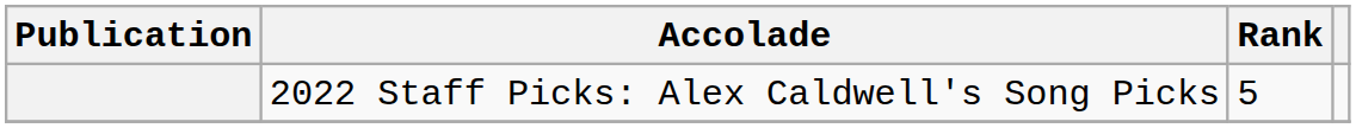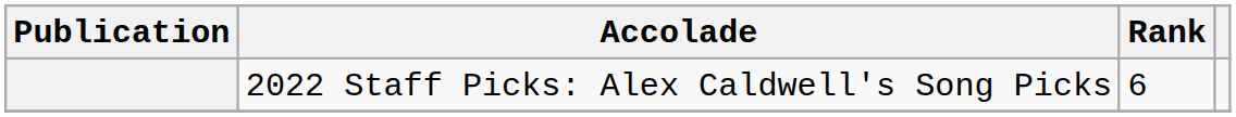2022 Staff Picks: Alex Caldwell's Song Picks | Rank: 5 -> 6
